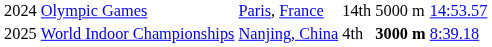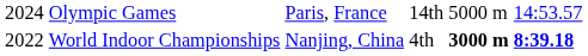World Indoor Championships | column 1: 2025 -> 2022
World Indoor Championships | column 6: normal -> bold
